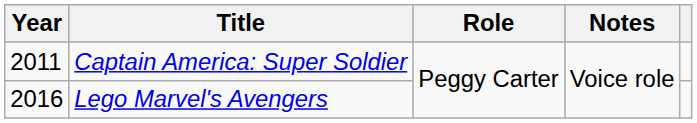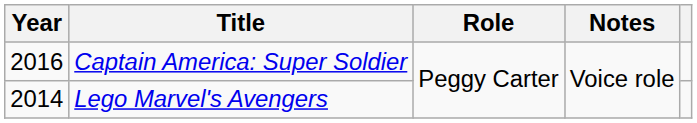Captain America: Super Soldier | Year: 2011 -> 2016
Lego Marvel's Avengers | Year: 2016 -> 2014
